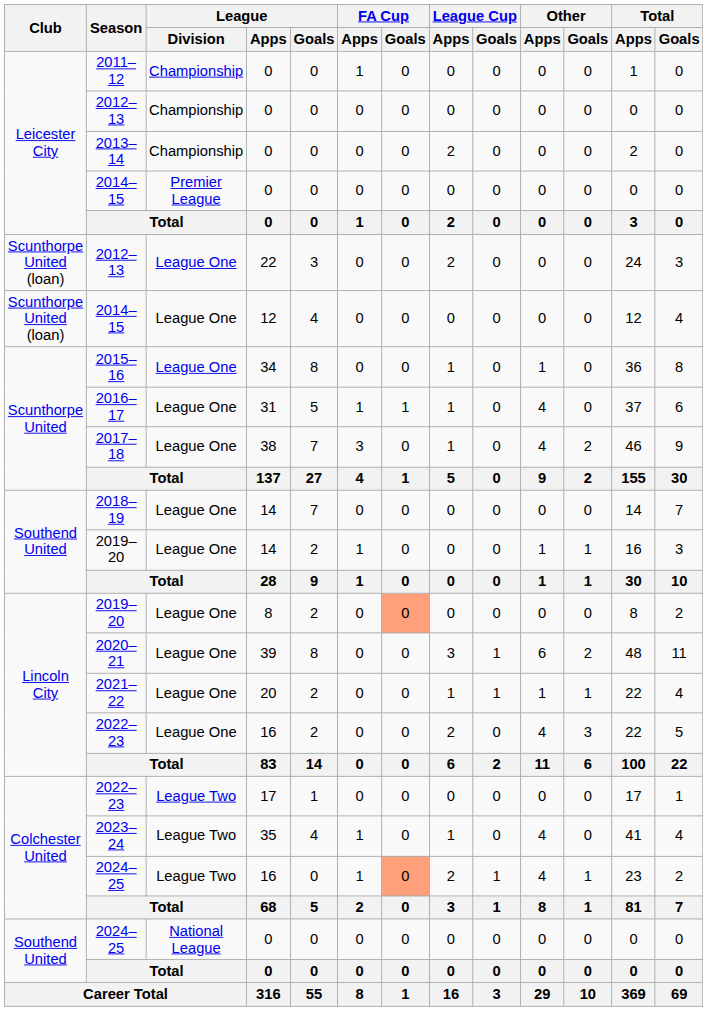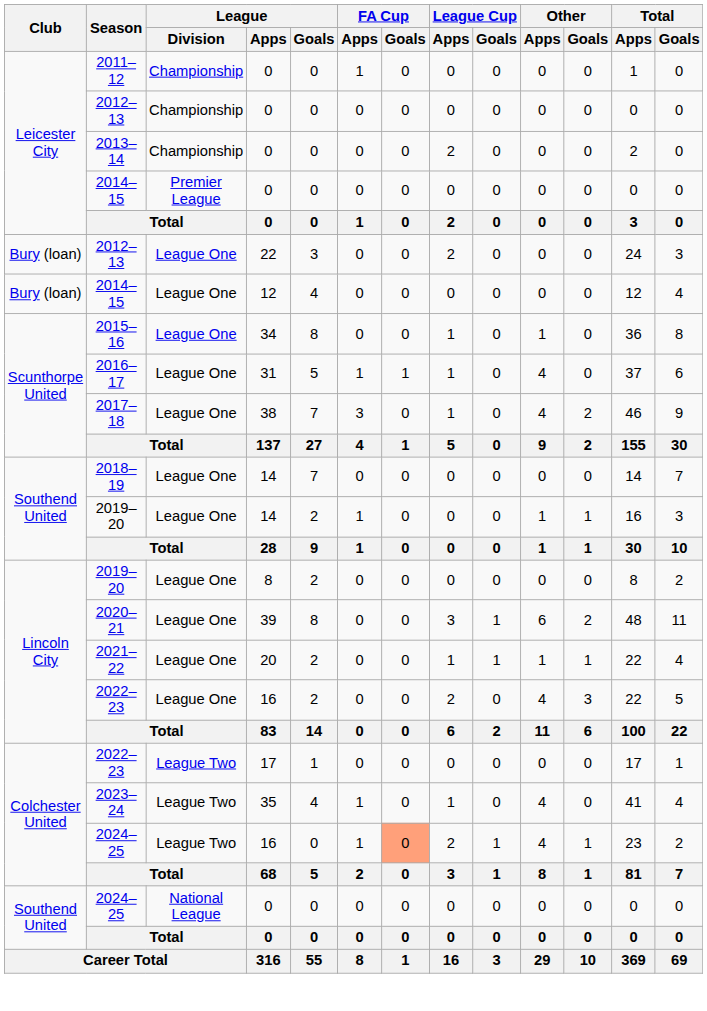2012–13 / 22 | Club: Scunthorpe United (loan) -> Bury (loan)
2014–15 / 12 | Club: Scunthorpe United (loan) -> Bury (loan)
2019–20 / 8 | FA Cup / Goals: lightsalmon background -> no background
